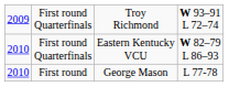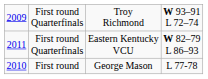First round Quarterfinals / Eastern Kentucky VCU | column 1: 2010 -> 2011
